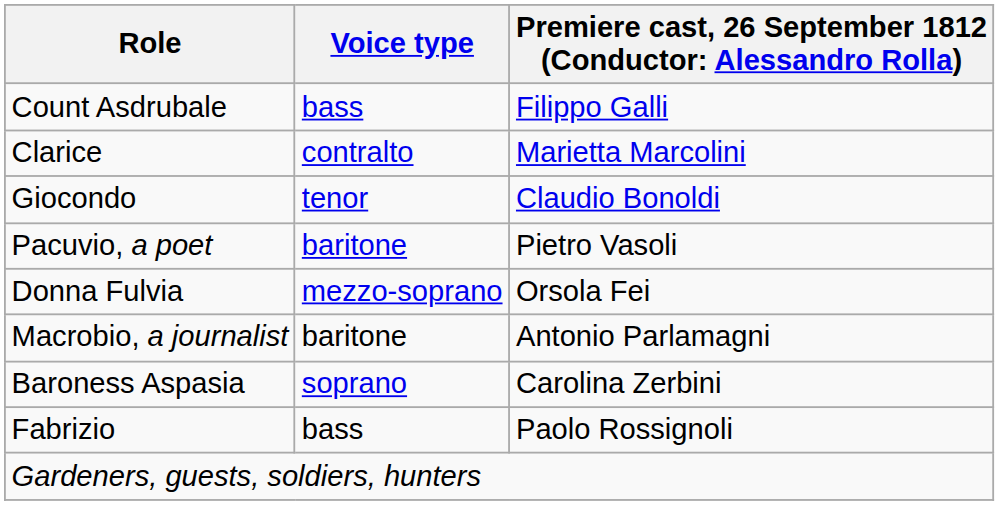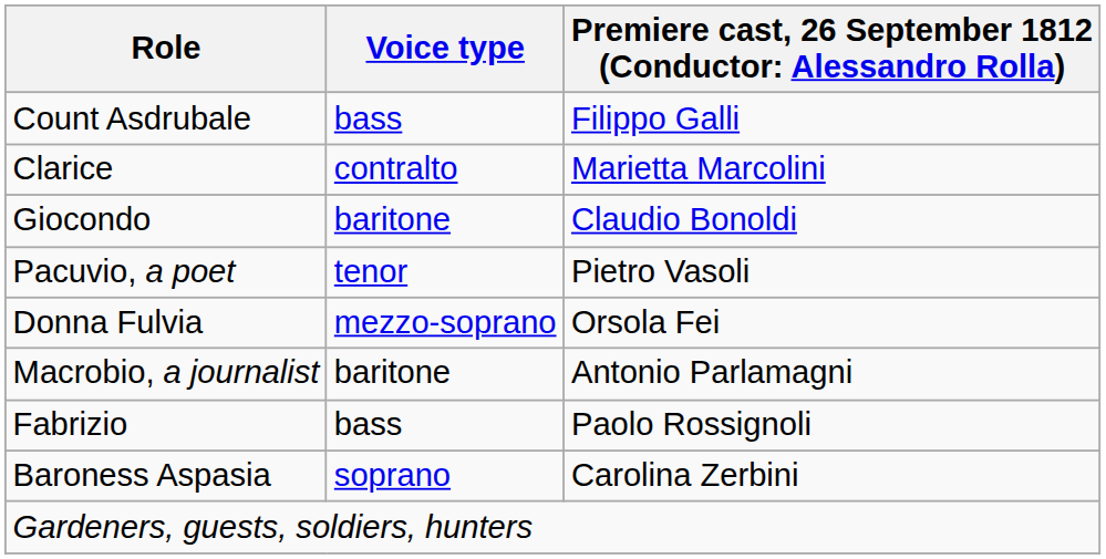Giocondo | Voice type: tenor -> baritone
Pacuvio, a poet | Voice type: baritone -> tenor
rows swapped: Baroness Aspasia <-> Fabrizio
